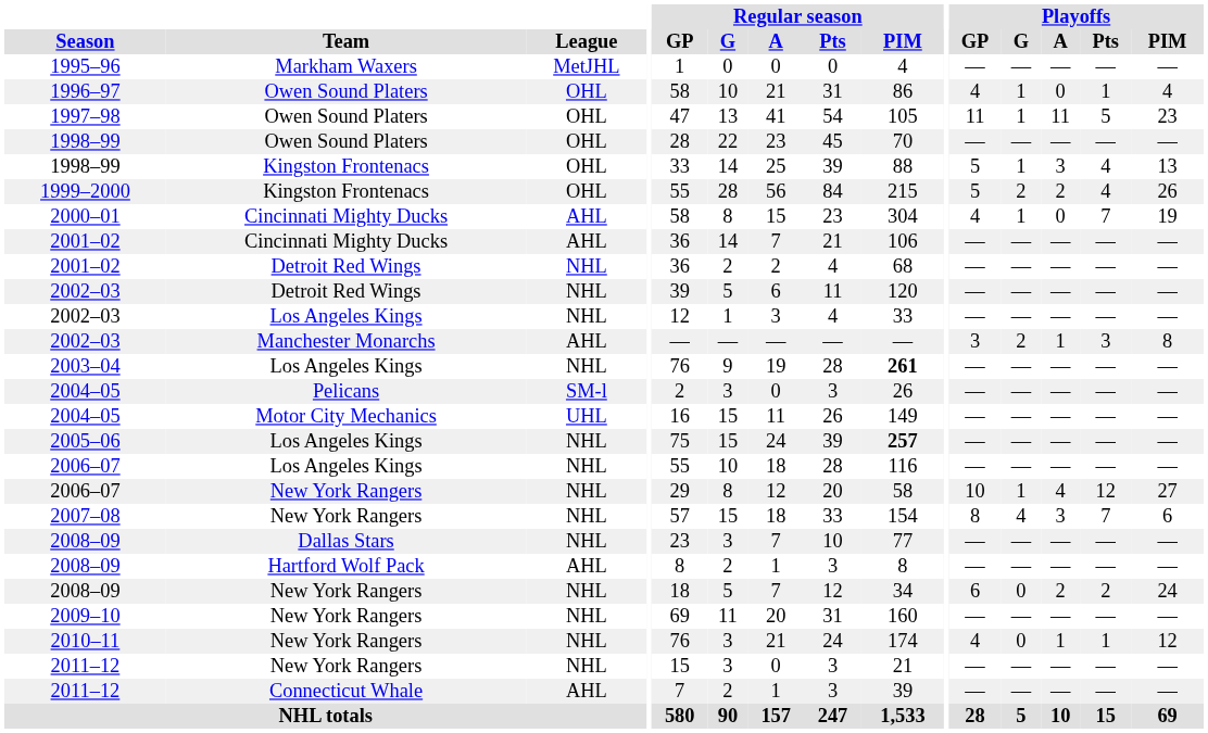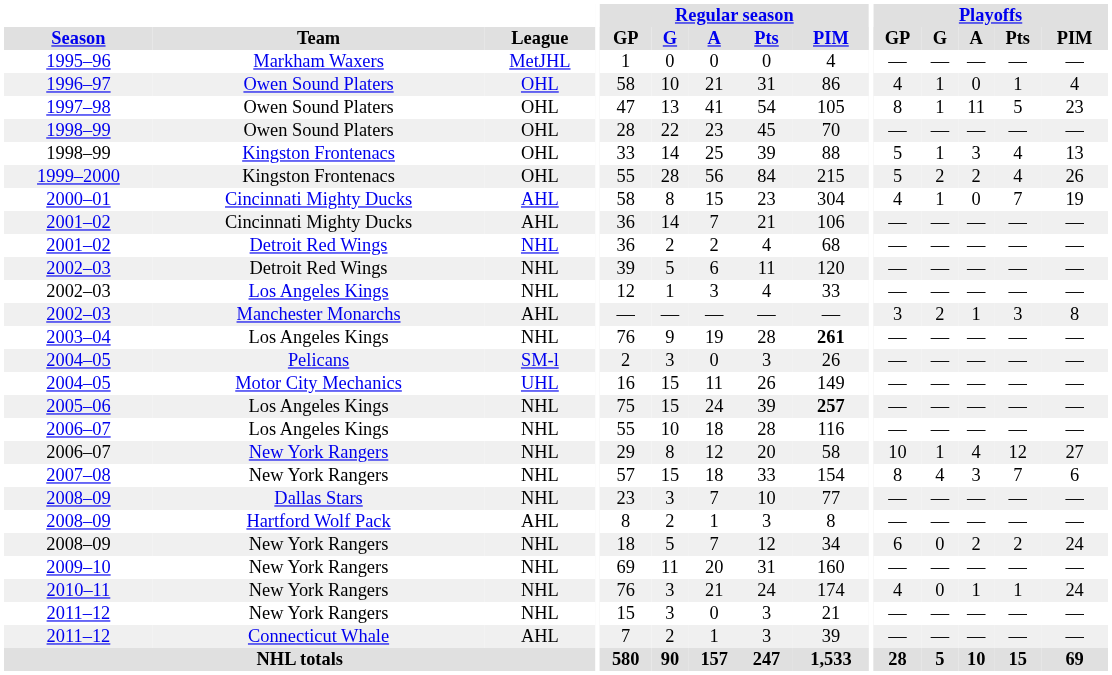1997–98 | Playoffs / GP: 11 -> 8
2010–11 | Playoffs / PIM: 12 -> 24
